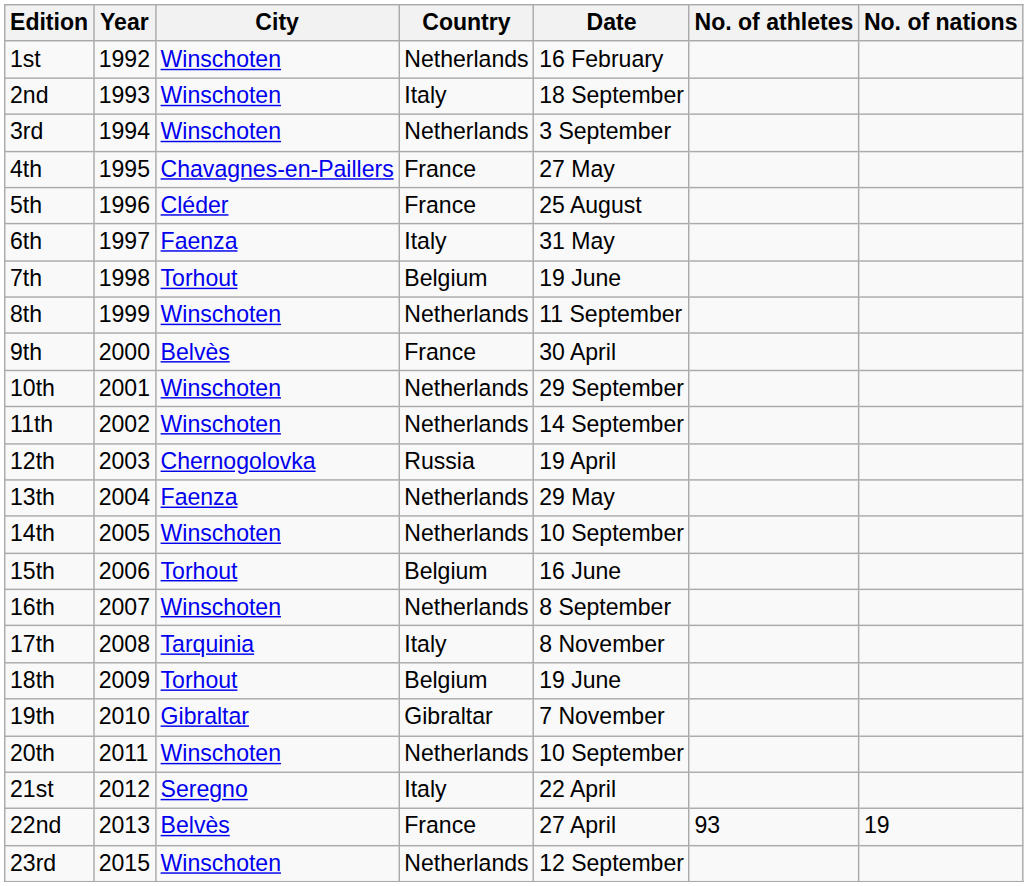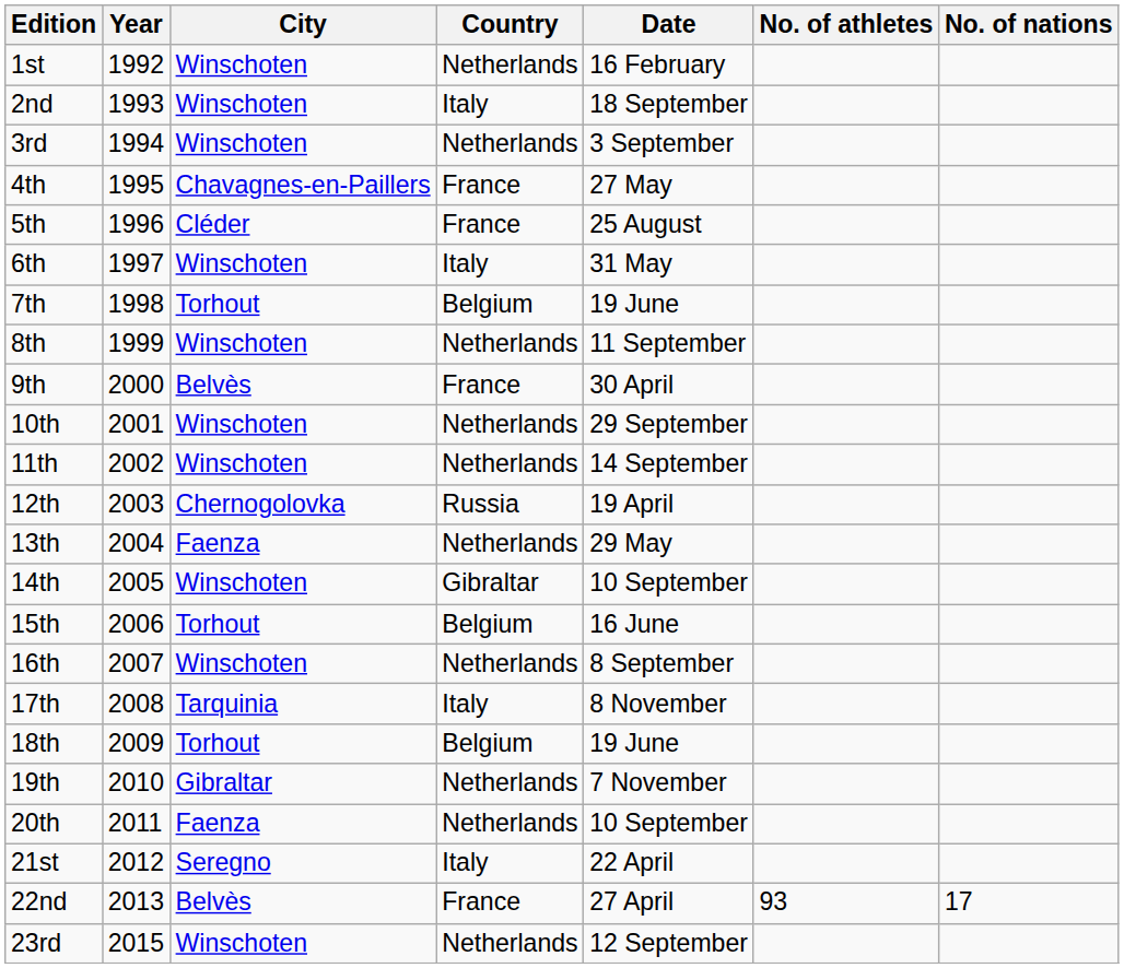6th | City: Faenza -> Winschoten
14th | Country: Netherlands -> Gibraltar
19th | Country: Gibraltar -> Netherlands
20th | City: Winschoten -> Faenza
22nd | No. of nations: 19 -> 17
